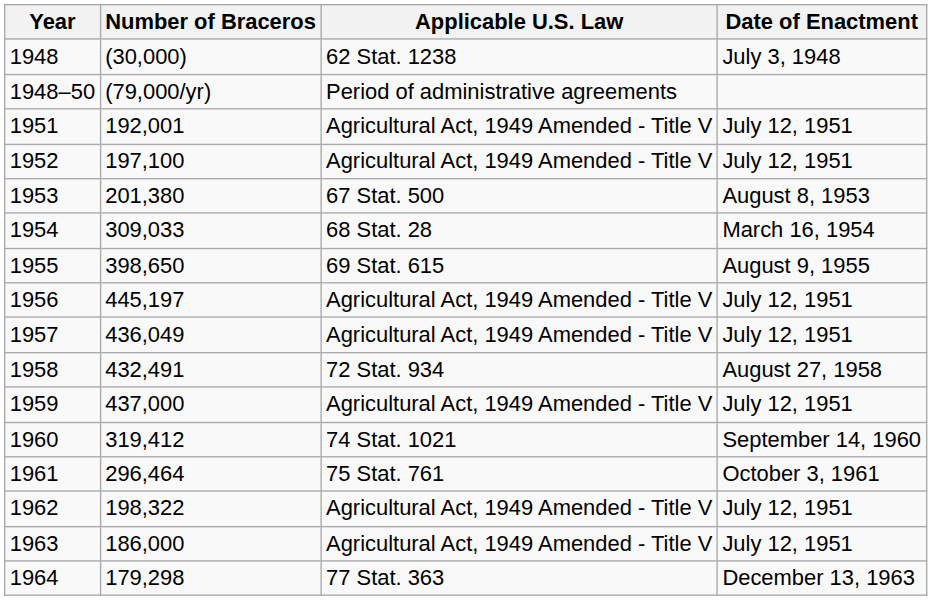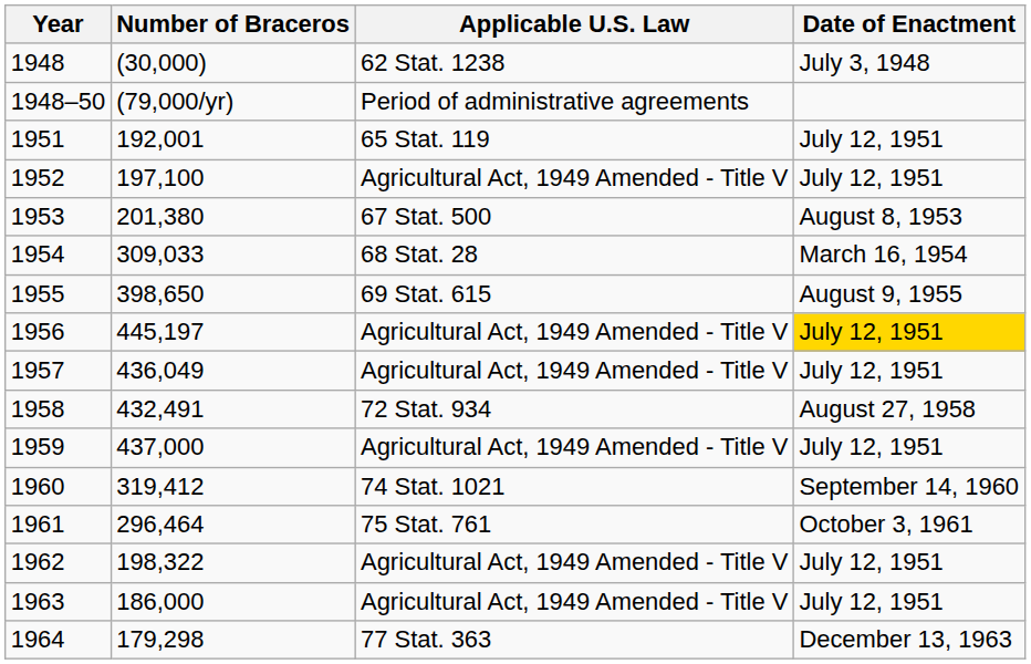1951 | Applicable U.S. Law: Agricultural Act, 1949 Amended - Title V -> 65 Stat. 119
1956 | Date of Enactment: no background -> gold background
